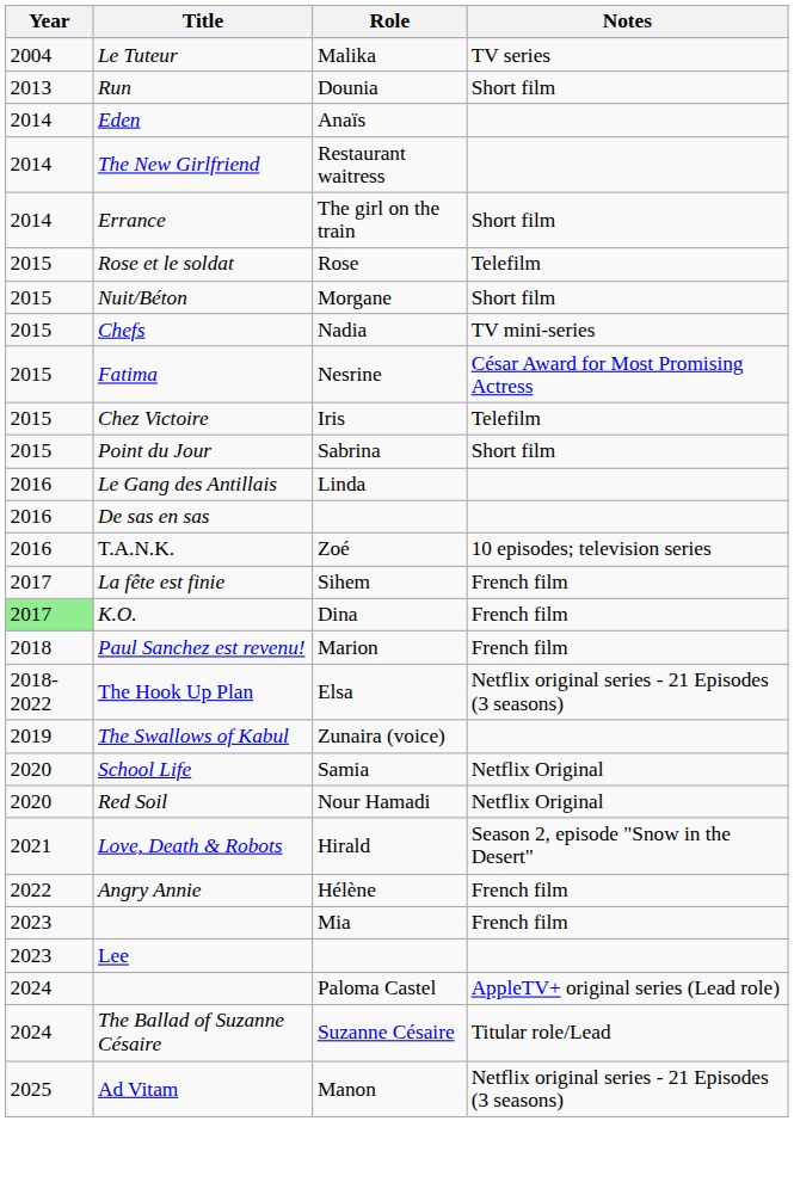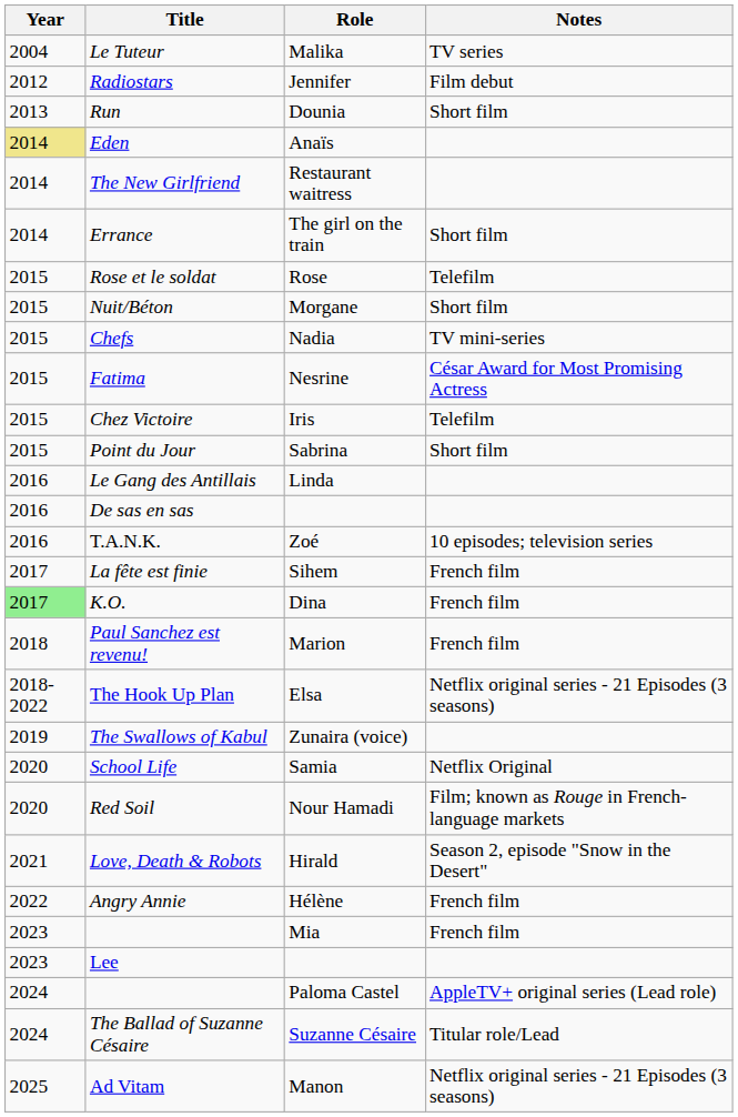+ row: 2012 | Radiostars | Jennifer | Film debut
Eden | Year: no background -> khaki background
Red Soil | Notes: Netflix Original -> Film; known as Rouge in French-language markets
